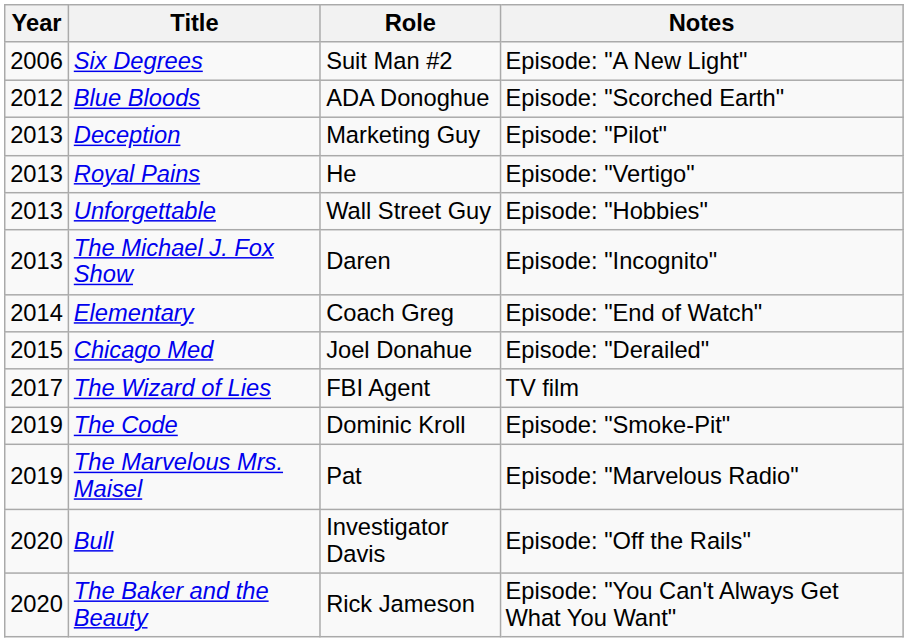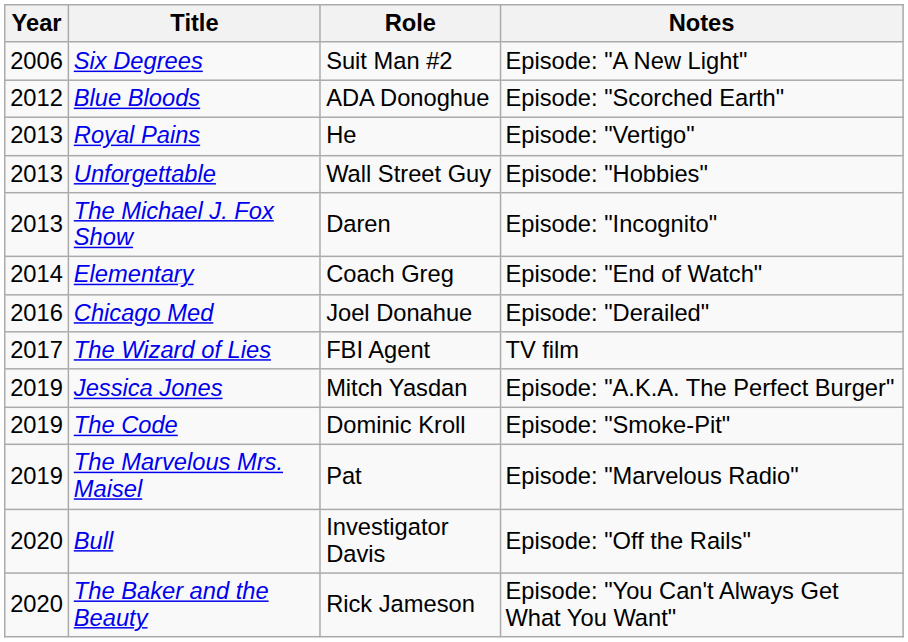- row: 2013 | Deception | Marketing Guy | Episode: "Pilot"
Chicago Med | Year: 2015 -> 2016
+ row: 2019 | Jessica Jones | Mitch Yasdan | Episode: "A.K.A. The Perfect Burger"
